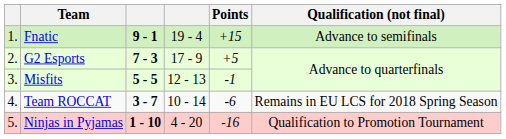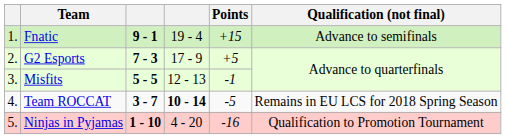Team ROCCAT | column 4: normal -> bold
Team ROCCAT | Points: -6 -> -5
